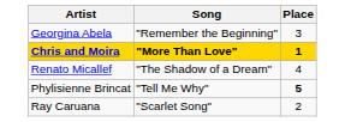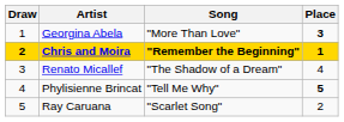+ column: Draw | 1 | 2 | 3 | 4 | 5
Georgina Abela | Song: "Remember the Beginning" -> "More Than Love"
Georgina Abela | Place: normal -> bold
Chris and Moira | Song: "More Than Love" -> "Remember the Beginning"
